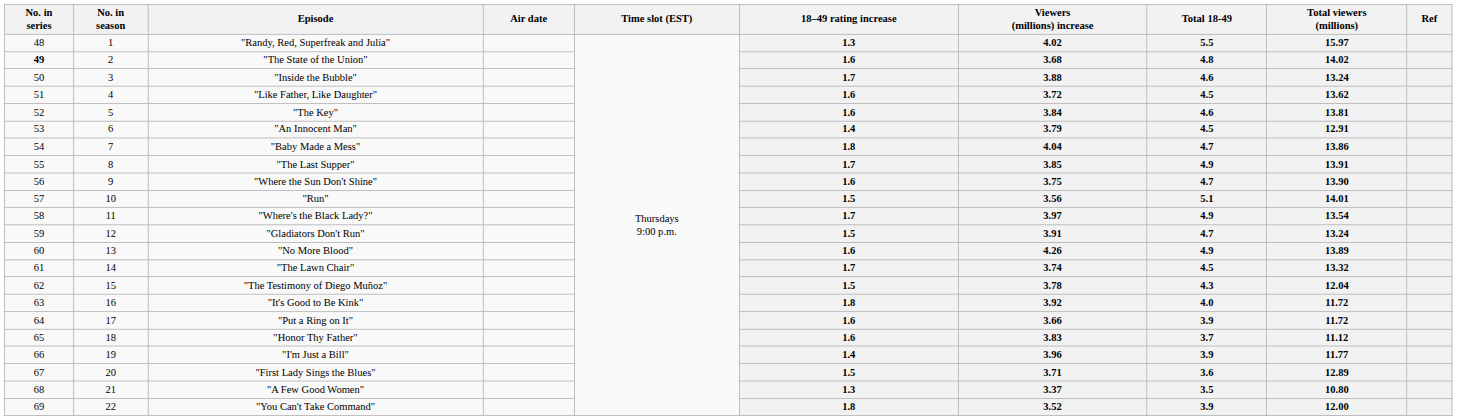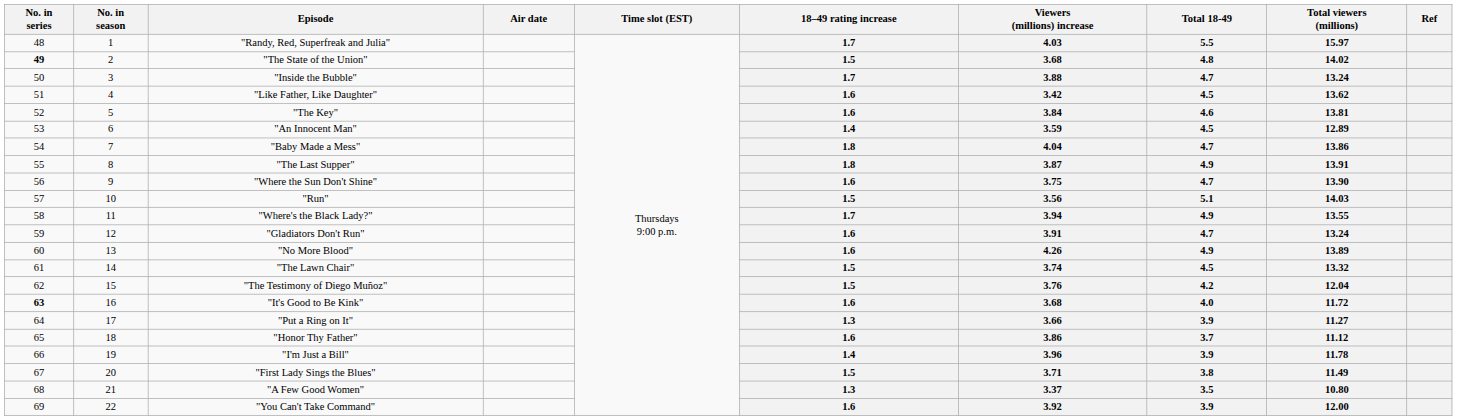"Randy, Red, Superfreak and Julia" | 18–49 rating increase: 1.3 -> 1.7
"Randy, Red, Superfreak and Julia" | Viewers (millions) increase: 4.02 -> 4.03
"The State of the Union" | 18–49 rating increase: 1.6 -> 1.5
"Inside the Bubble" | Total 18-49: 4.6 -> 4.7
"Like Father, Like Daughter" | Viewers (millions) increase: 3.72 -> 3.42
"An Innocent Man" | Viewers (millions) increase: 3.79 -> 3.59
"An Innocent Man" | Total viewers (millions): 12.91 -> 12.89
"The Last Supper" | 18–49 rating increase: 1.7 -> 1.8
"The Last Supper" | Viewers (millions) increase: 3.85 -> 3.87
"Run" | Total viewers (millions): 14.01 -> 14.03
"Where's the Black Lady?" | Viewers (millions) increase: 3.97 -> 3.94
"Where's the Black Lady?" | Total viewers (millions): 13.54 -> 13.55
"Gladiators Don't Run" | 18–49 rating increase: 1.5 -> 1.6
"The Lawn Chair" | 18–49 rating increase: 1.7 -> 1.5
"The Testimony of Diego Muñoz" | Viewers (millions) increase: 3.78 -> 3.76
"The Testimony of Diego Muñoz" | Total 18-49: 4.3 -> 4.2
"It's Good to Be Kink" | No. in series: normal -> bold
"It's Good to Be Kink" | 18–49 rating increase: 1.8 -> 1.6
"It's Good to Be Kink" | Viewers (millions) increase: 3.92 -> 3.68
"Put a Ring on It" | 18–49 rating increase: 1.6 -> 1.3
"Put a Ring on It" | Total viewers (millions): 11.72 -> 11.27
"Honor Thy Father" | Viewers (millions) increase: 3.83 -> 3.86
"I'm Just a Bill" | Total viewers (millions): 11.77 -> 11.78
"First Lady Sings the Blues" | Total 18-49: 3.6 -> 3.8
"First Lady Sings the Blues" | Total viewers (millions): 12.89 -> 11.49
"You Can't Take Command" | 18–49 rating increase: 1.8 -> 1.6
"You Can't Take Command" | Viewers (millions) increase: 3.52 -> 3.92
